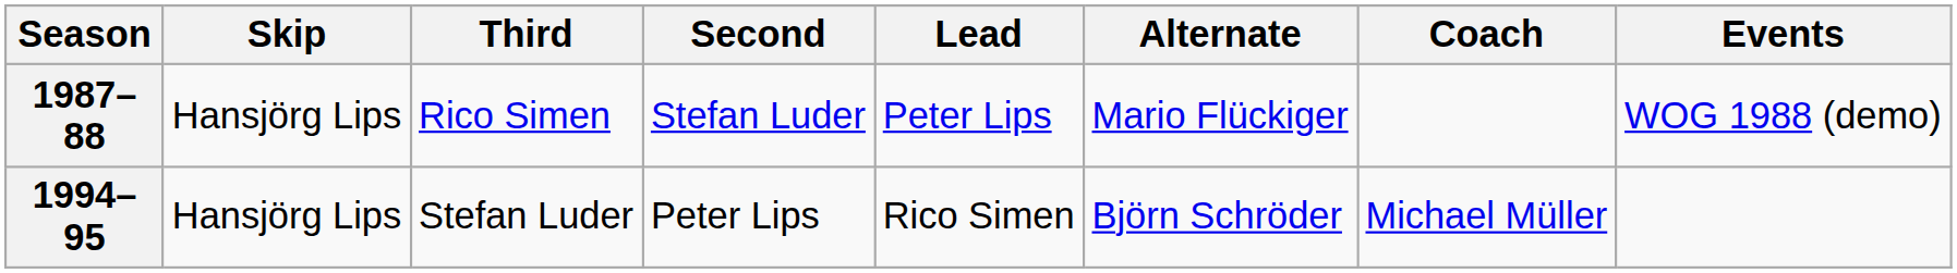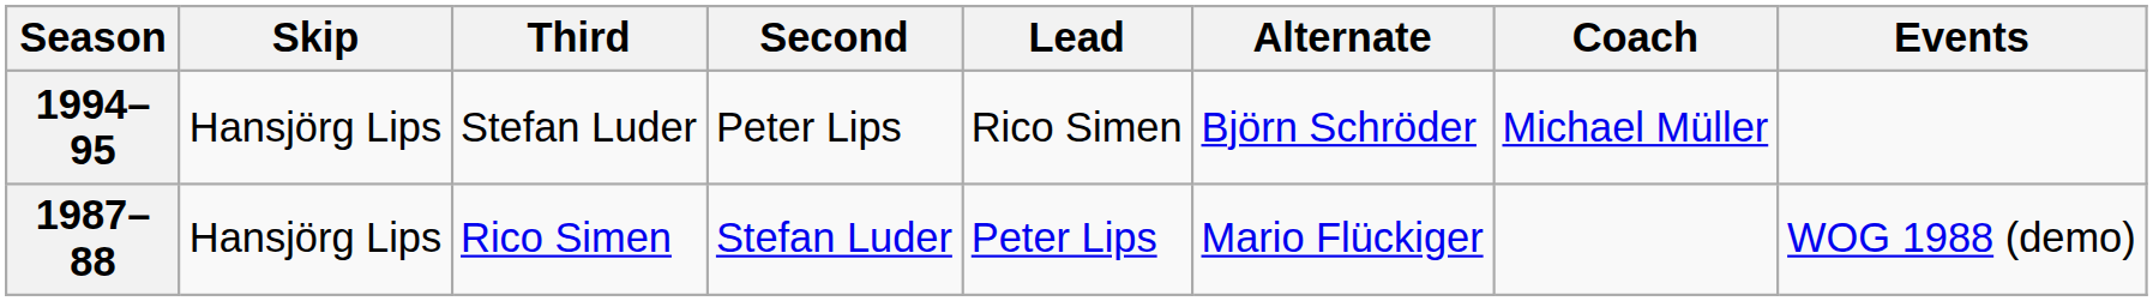rows swapped: 1987–88 <-> 1994–95
